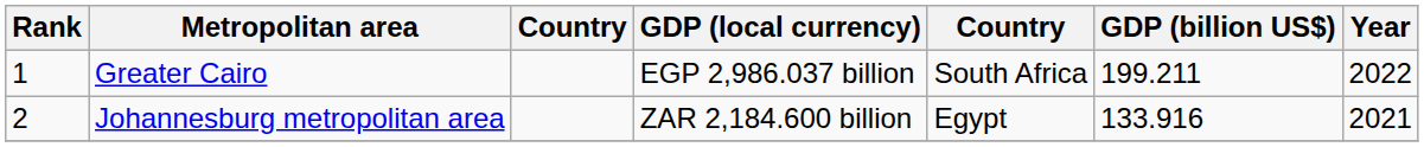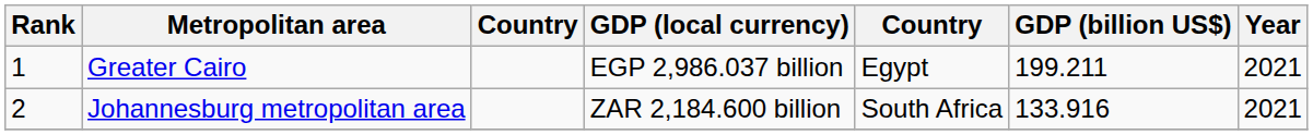Greater Cairo | column 5: South Africa -> Egypt
Greater Cairo | Year: 2022 -> 2021
Johannesburg metropolitan area | column 5: Egypt -> South Africa
